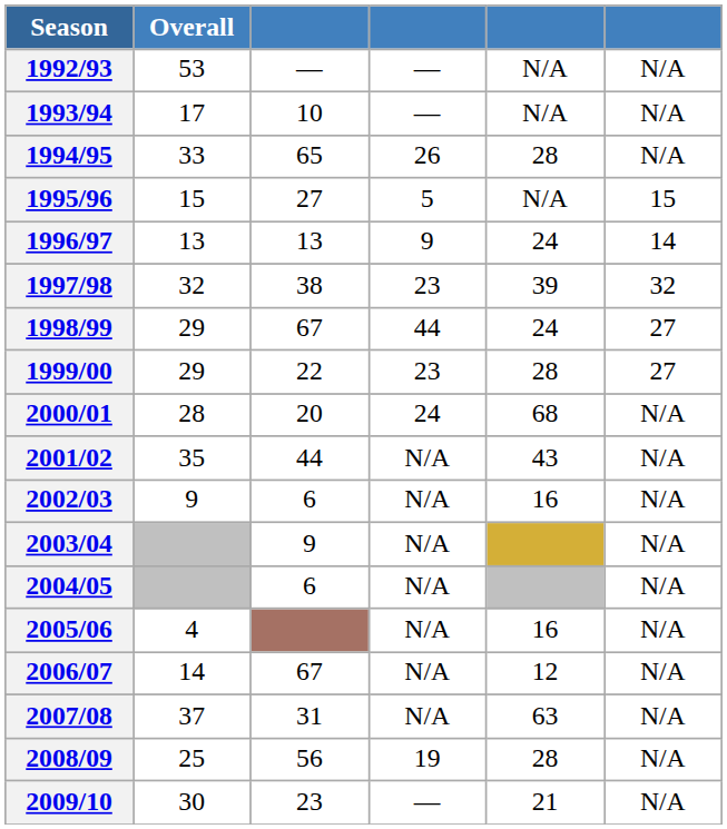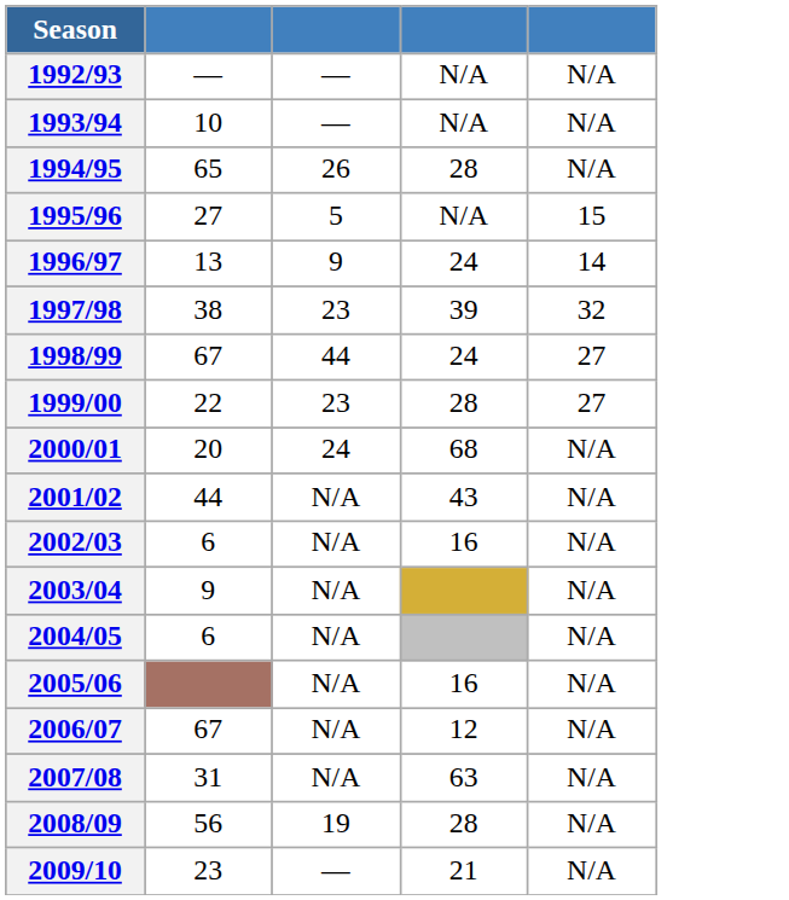- column: Overall | 53 | 17 | 33 | 15 | 13 | 32 | 29 | 29 | 28 | 35 | 9 | 4 | 14 | 37 | 25 | 30
